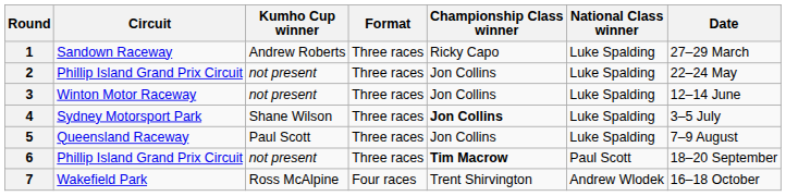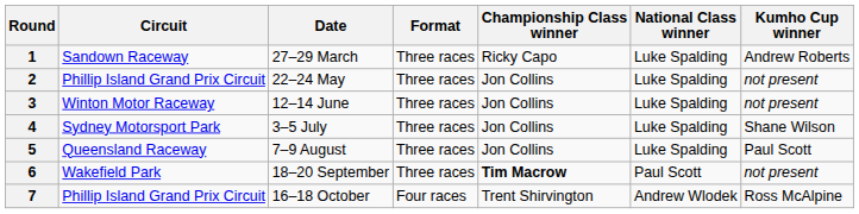columns swapped: Date <-> Kumho Cup winner
4 | Championship Class winner: bold -> normal
6 | Circuit: Phillip Island Grand Prix Circuit -> Wakefield Park
7 | Circuit: Wakefield Park -> Phillip Island Grand Prix Circuit
